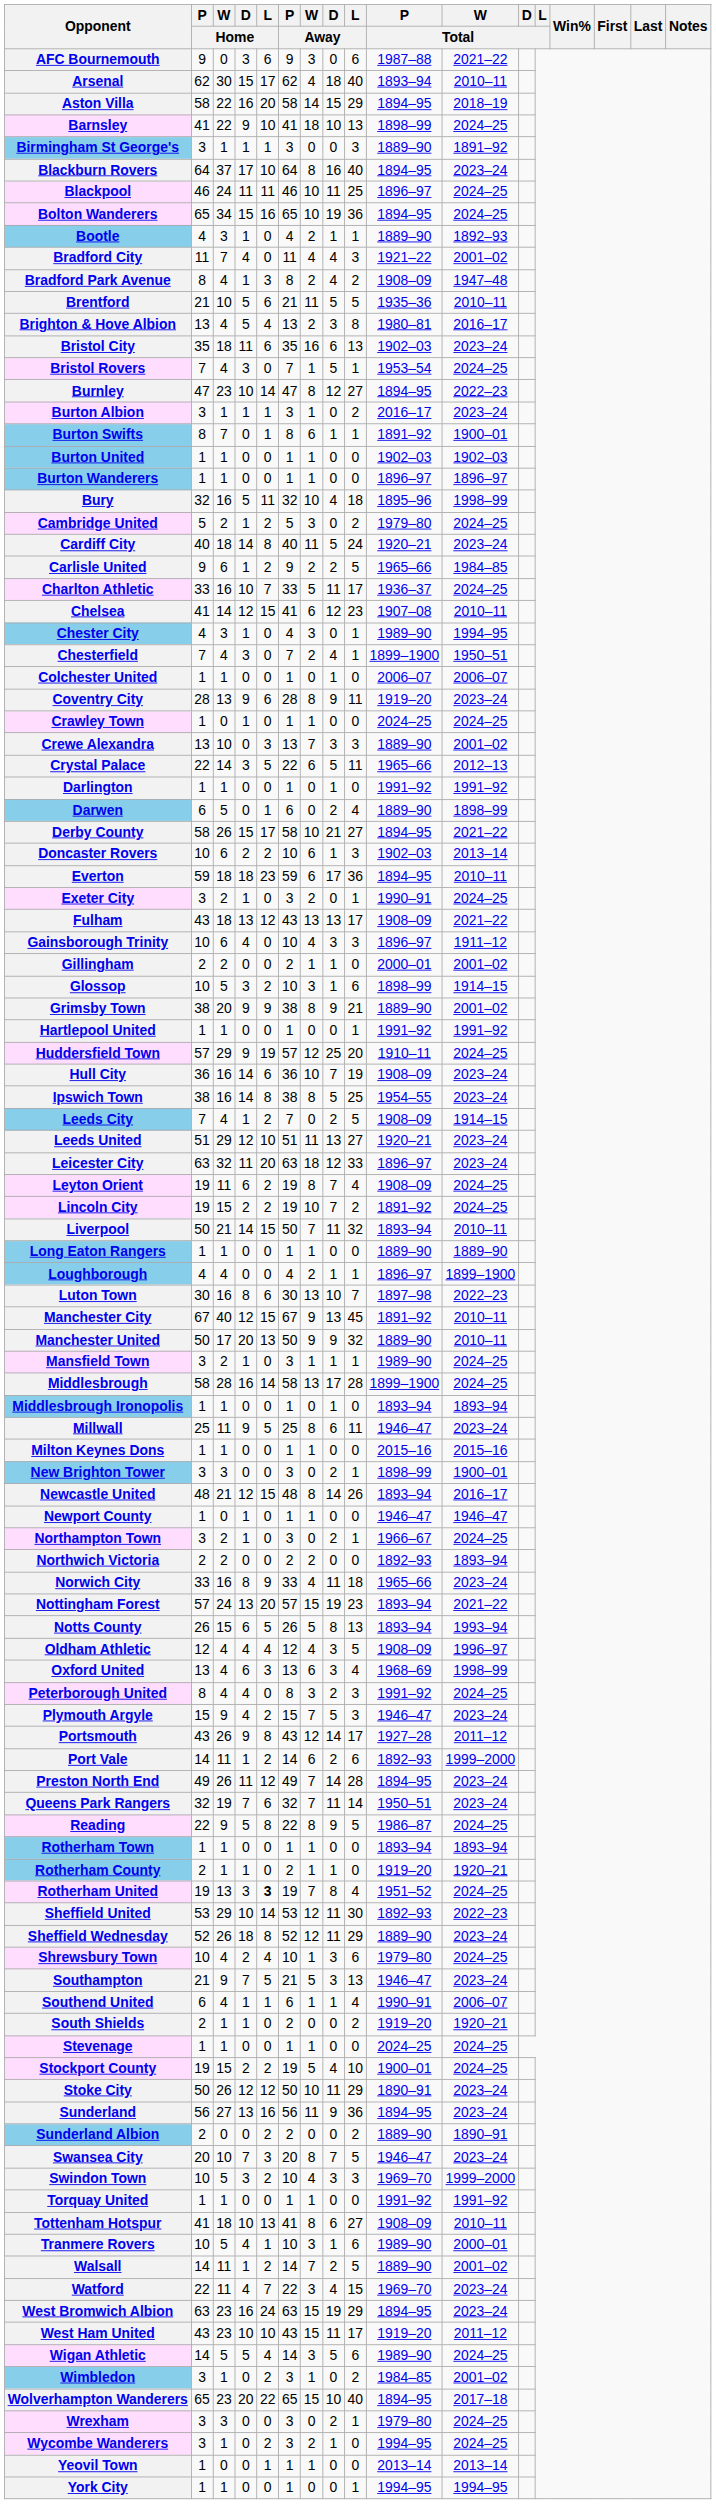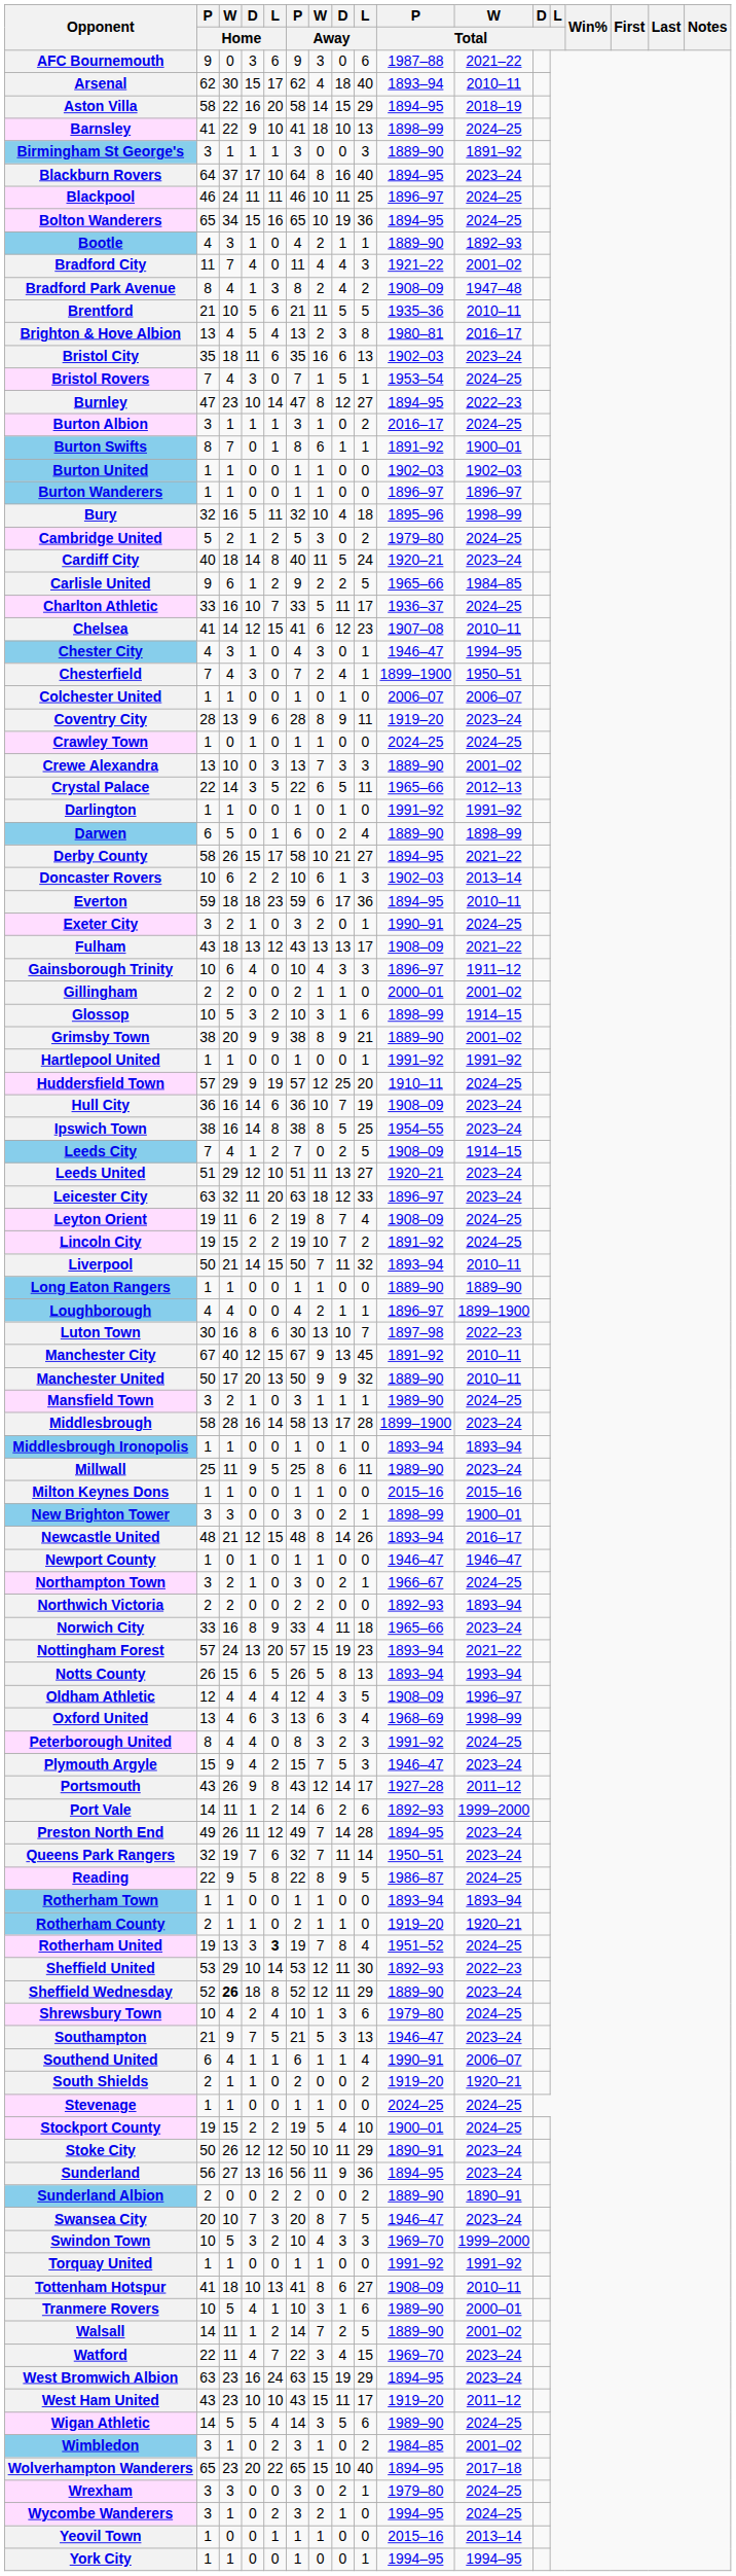Burton Albion | W / Total: 2023–24 -> 2024–25
Chester City | P / Total: 1989–90 -> 1946–47
Middlesbrough | W / Total: 2024–25 -> 2023–24
Millwall | P / Total: 1946–47 -> 1989–90
Sheffield Wednesday | W / Home: normal -> bold
Yeovil Town | P / Total: 2013–14 -> 2015–16
